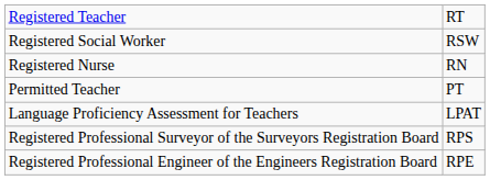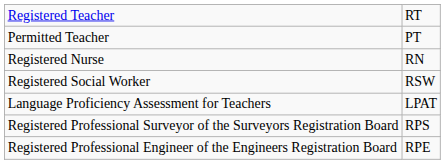rows swapped: Permitted Teacher <-> Registered Social Worker
